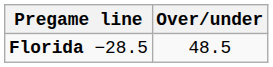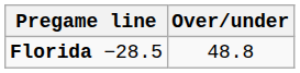Florida −28.5 | Over/under: 48.5 -> 48.8
